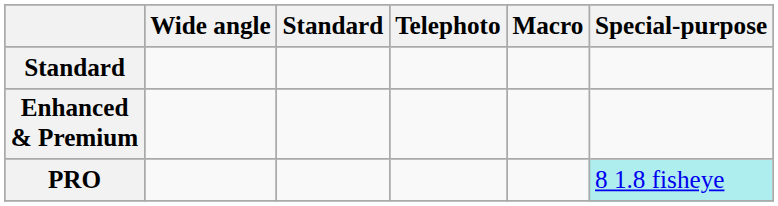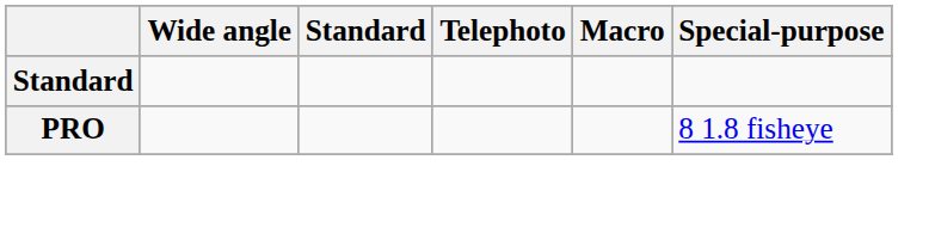- row: Enhanced & Premium
PRO | Special-purpose: paleturquoise background -> no background
